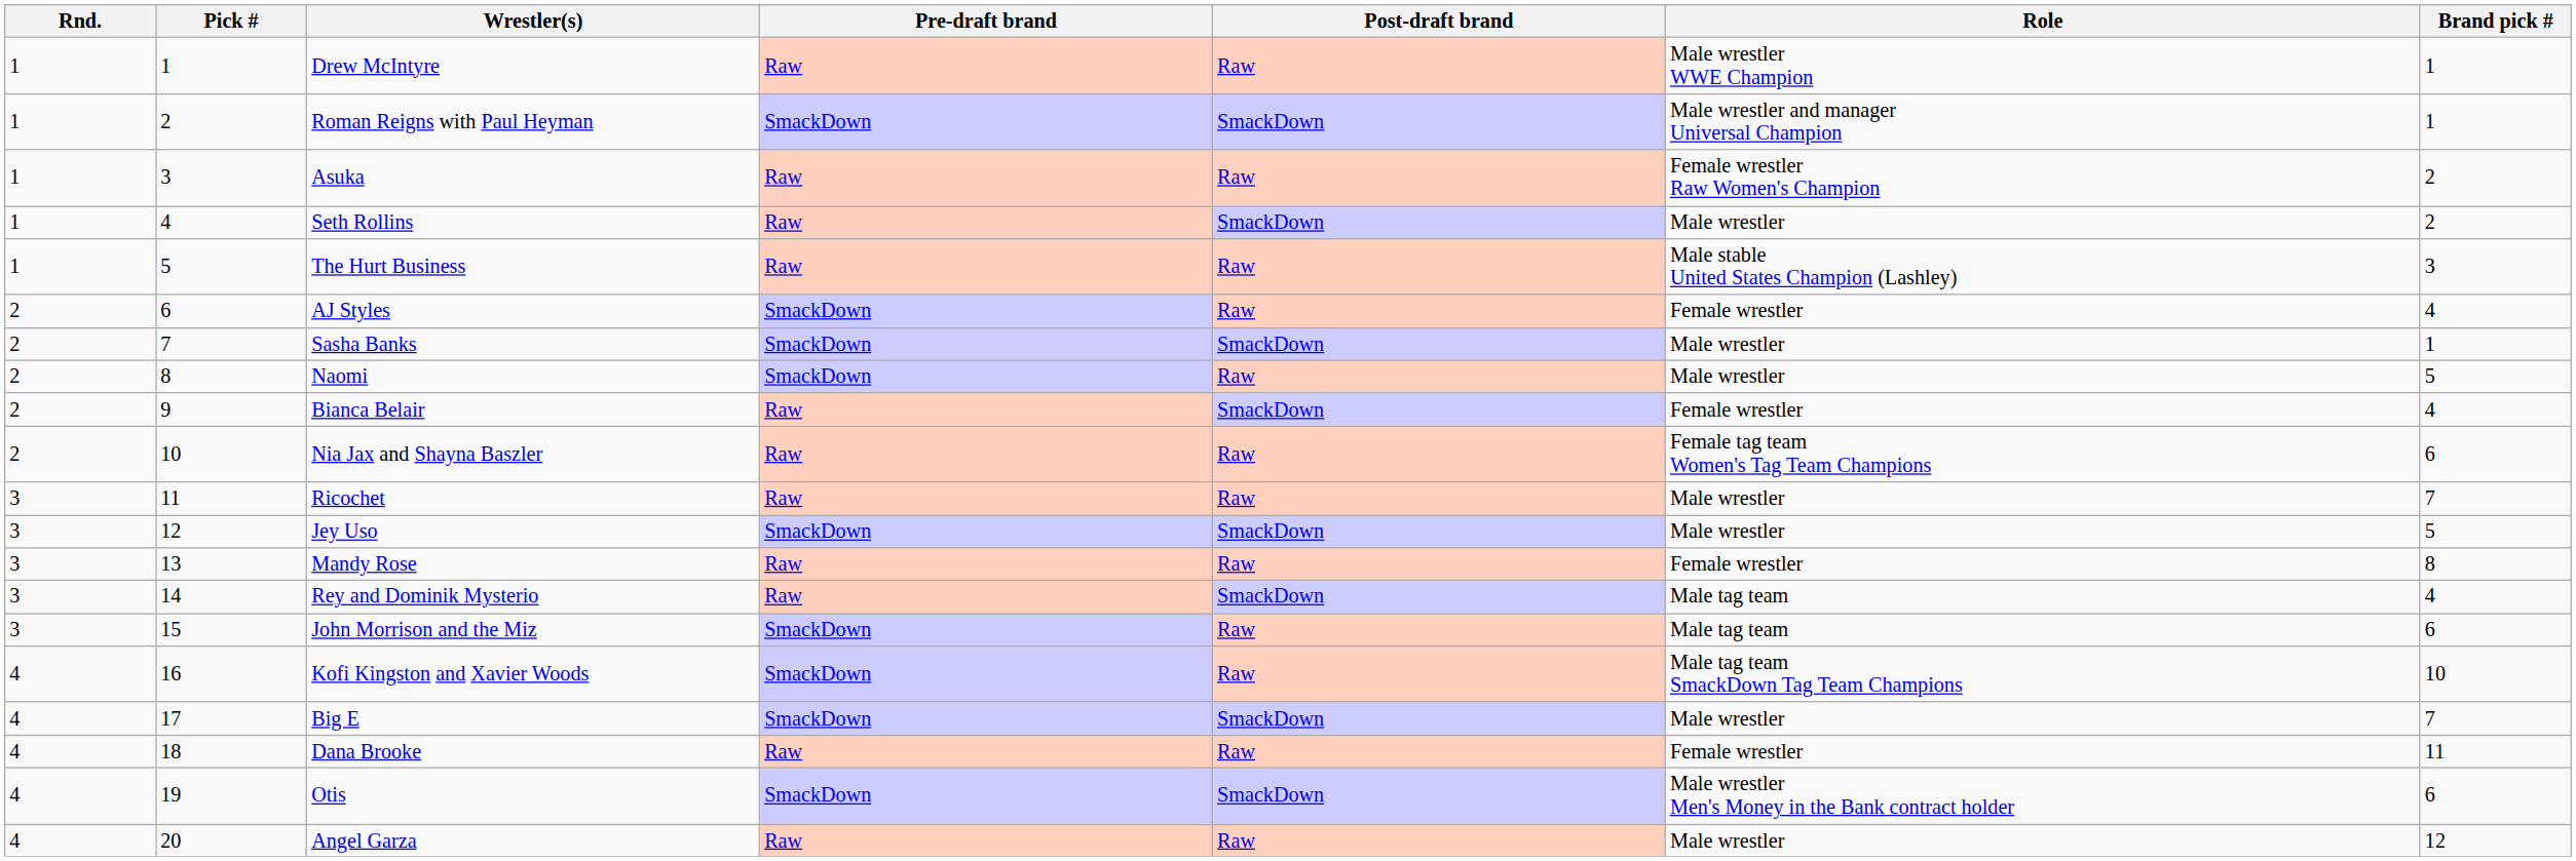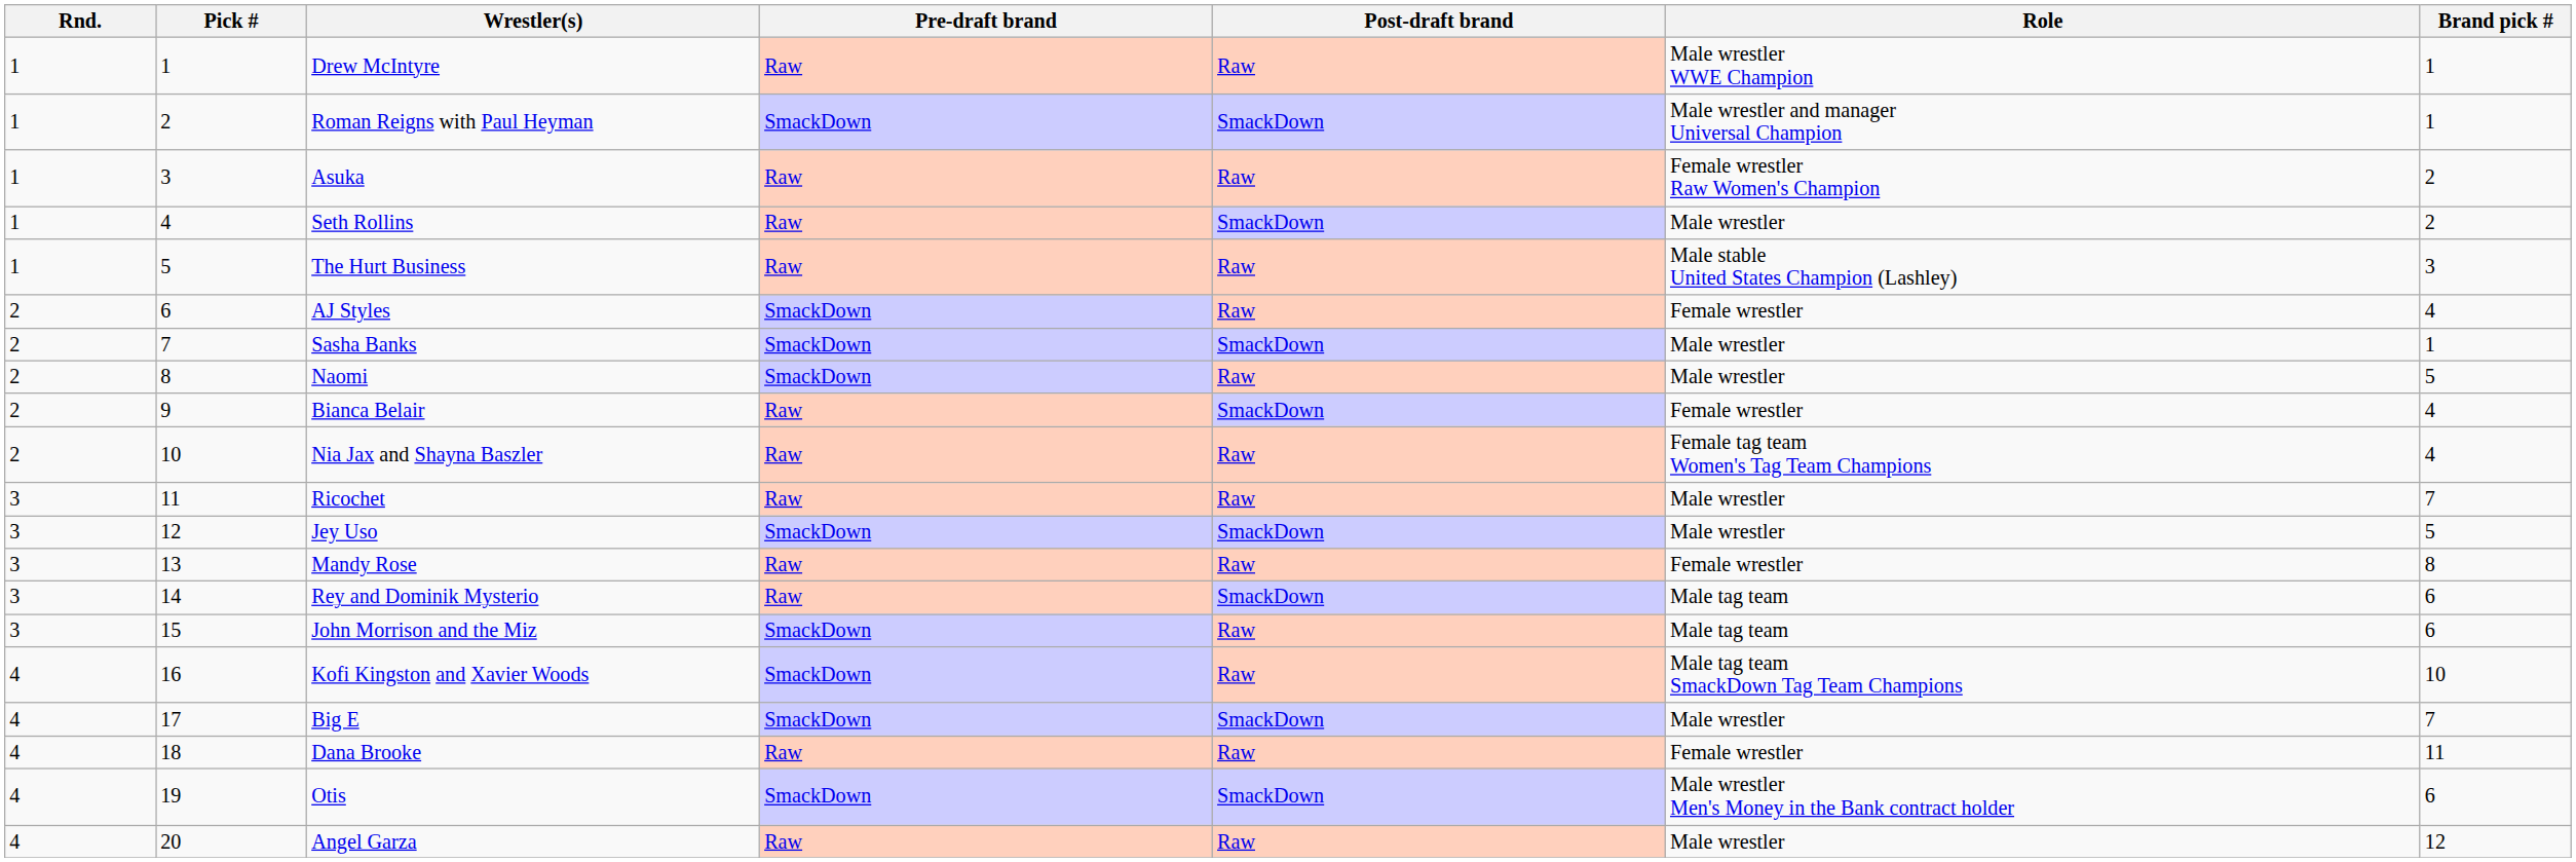Nia Jax and Shayna Baszler | Brand pick #: 6 -> 4
Rey and Dominik Mysterio | Brand pick #: 4 -> 6
